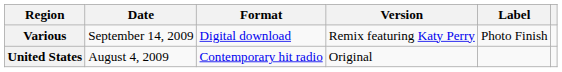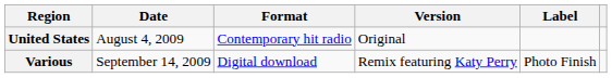rows swapped: United States <-> Various
